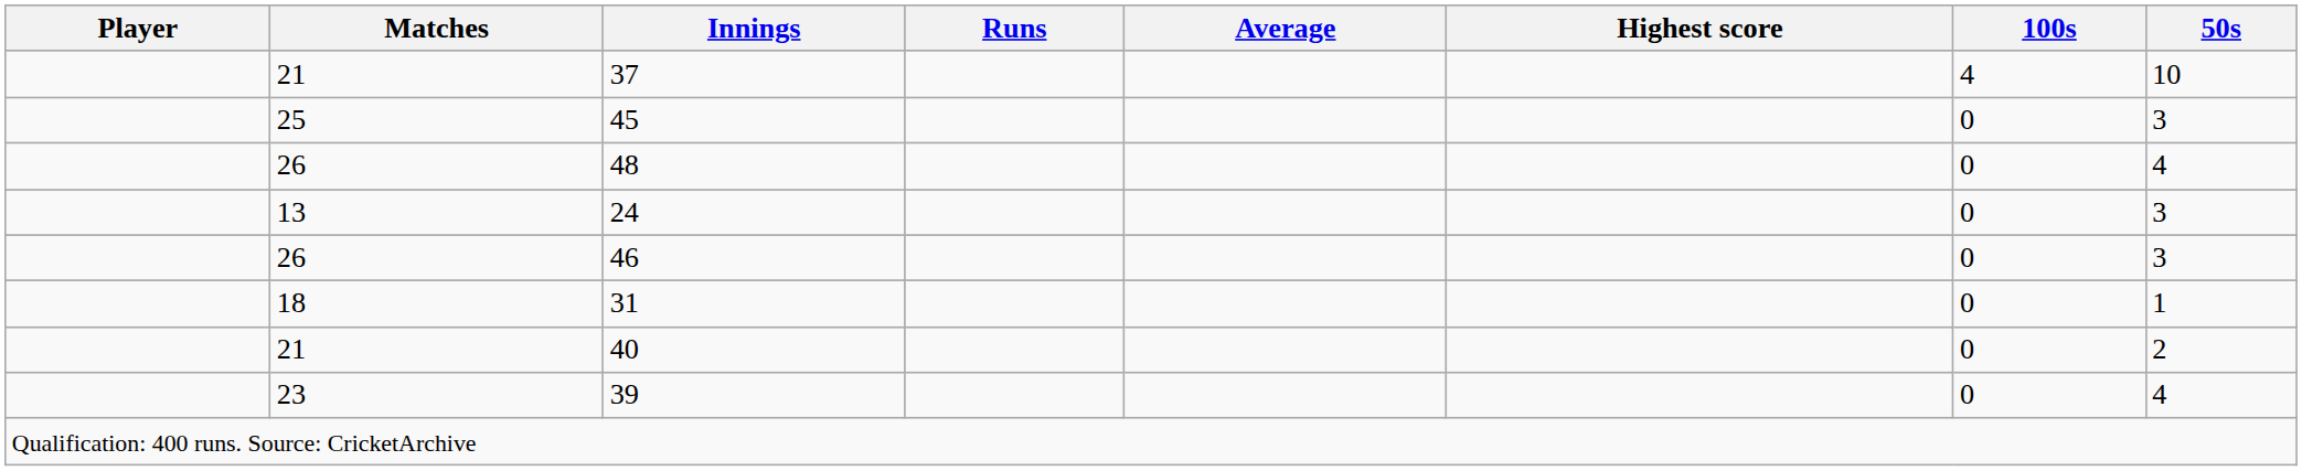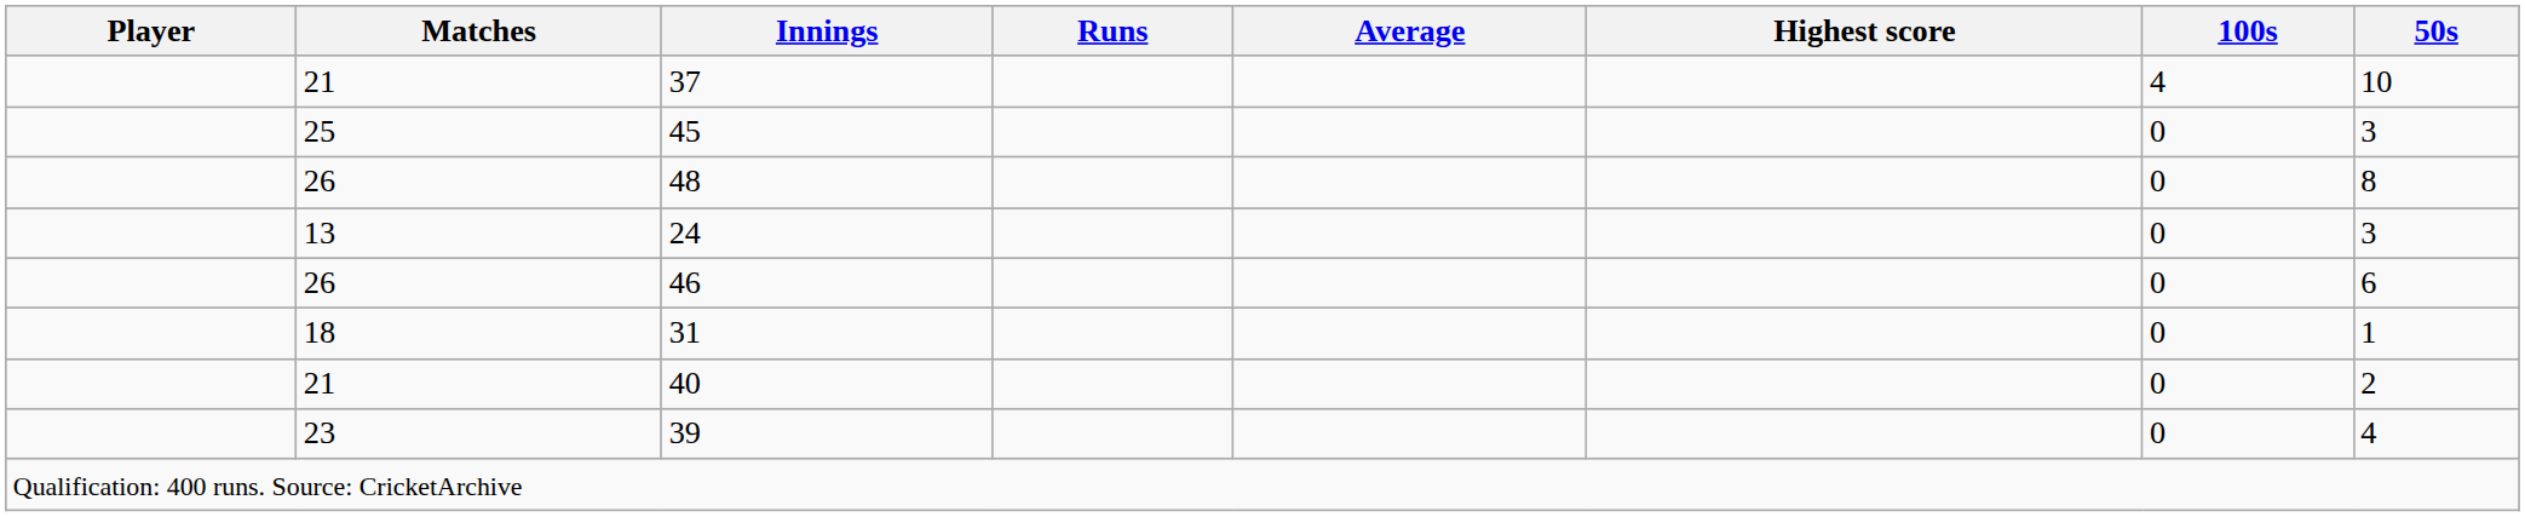48 | 50s: 4 -> 8
46 | 50s: 3 -> 6
